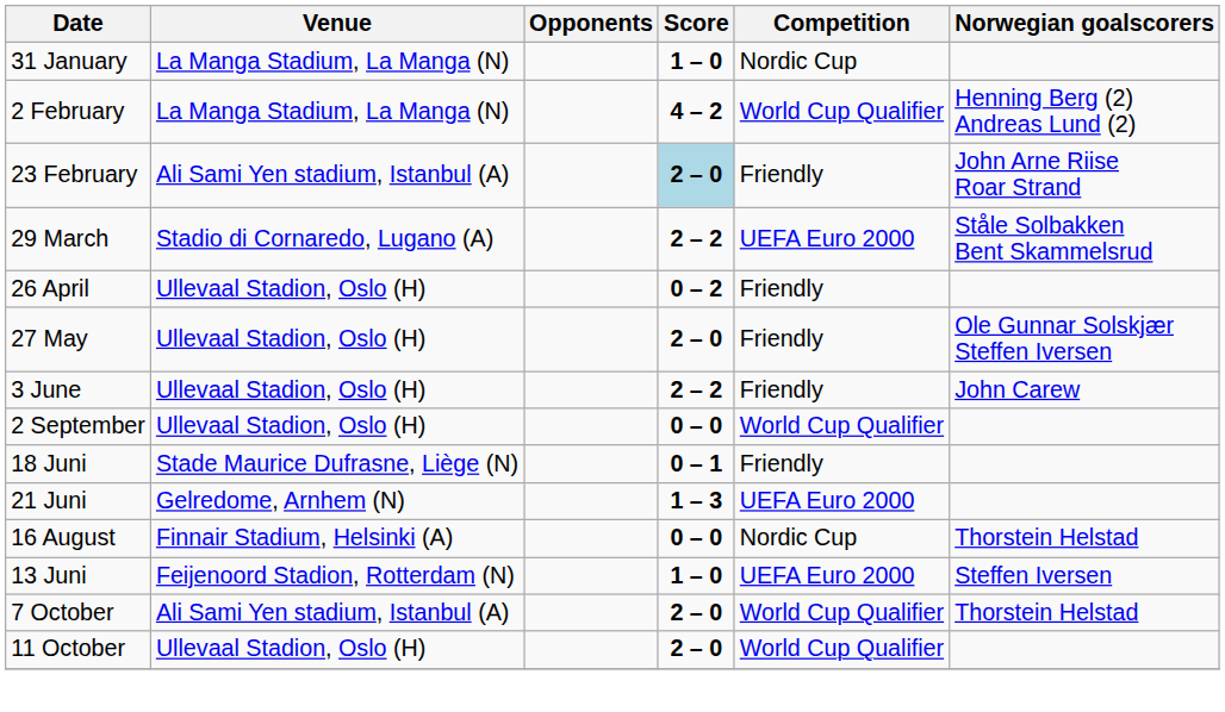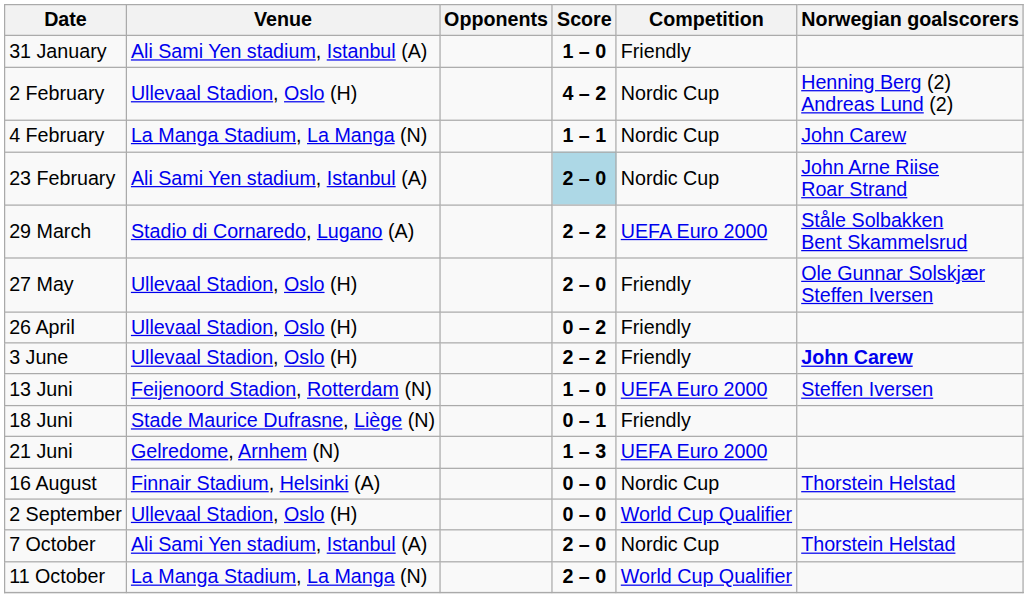31 January | Venue: La Manga Stadium, La Manga (N) -> Ali Sami Yen stadium, Istanbul (A)
31 January | Competition: Nordic Cup -> Friendly
2 February | Venue: La Manga Stadium, La Manga (N) -> Ullevaal Stadion, Oslo (H)
2 February | Competition: World Cup Qualifier -> Nordic Cup
+ row: 4 February | La Manga Stadium, La Manga (N) | 1 – 1 | Nordic Cup | John Carew
23 February | Competition: Friendly -> Nordic Cup
rows swapped: 26 April <-> 27 May
3 June | Norwegian goalscorers: normal -> bold
rows swapped: 13 Juni <-> 2 September
7 October | Competition: World Cup Qualifier -> Nordic Cup
11 October | Venue: Ullevaal Stadion, Oslo (H) -> La Manga Stadium, La Manga (N)
